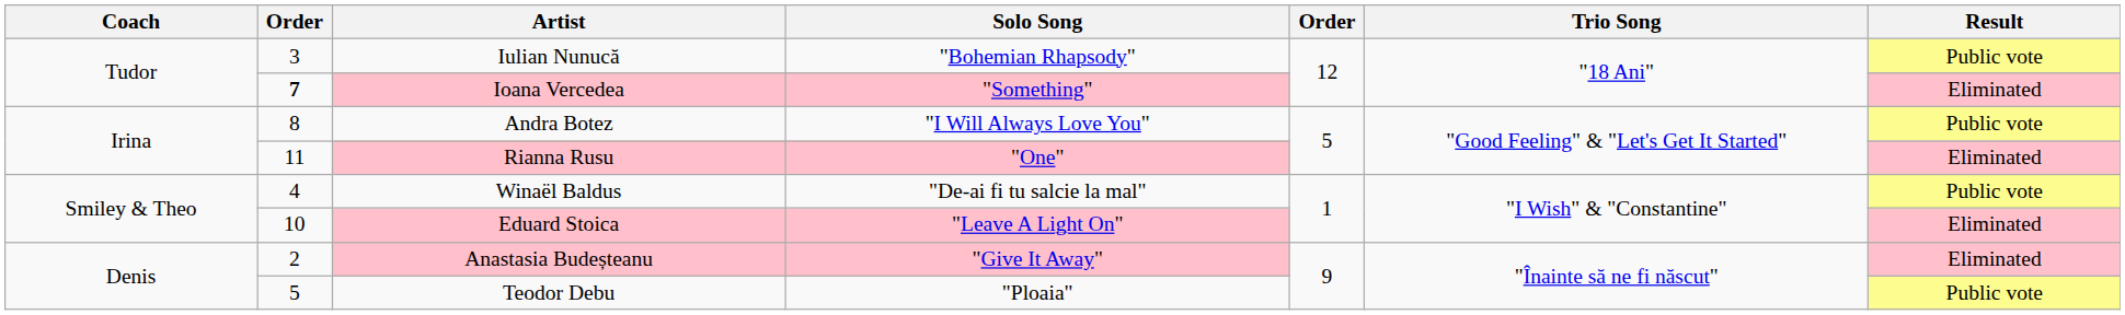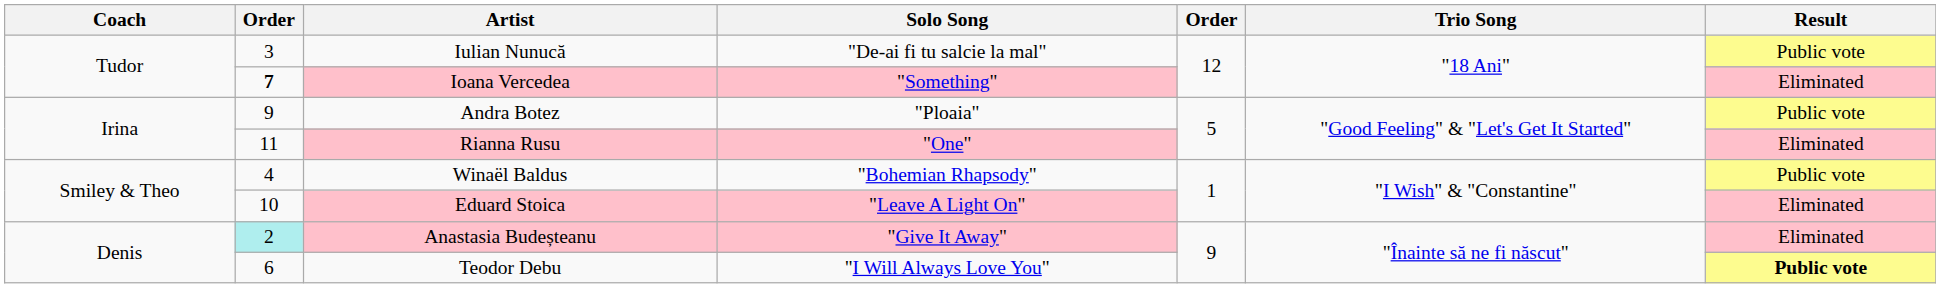Iulian Nunucă | Solo Song: "Bohemian Rhapsody" -> "De-ai fi tu salcie la mal"
Andra Botez | column 2: 8 -> 9
Andra Botez | Solo Song: "I Will Always Love You" -> "Ploaia"
Winaël Baldus | Solo Song: "De-ai fi tu salcie la mal" -> "Bohemian Rhapsody"
Anastasia Budeșteanu | column 2: no background -> paleturquoise background
Teodor Debu | column 2: 5 -> 6
Teodor Debu | Solo Song: "Ploaia" -> "I Will Always Love You"
Teodor Debu | Result: normal -> bold
